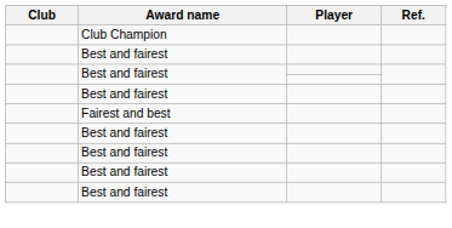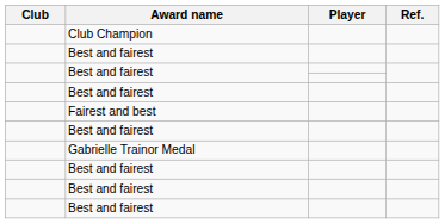+ row: Gabrielle Trainor Medal
